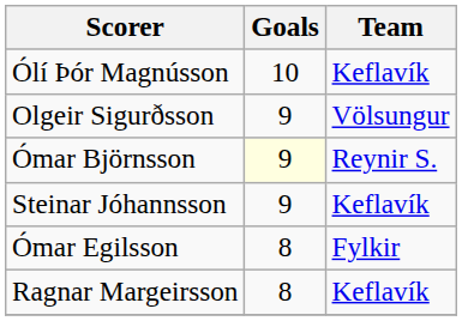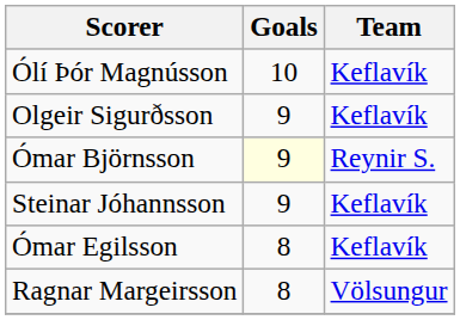Olgeir Sigurðsson | Team: Völsungur -> Keflavík
Ómar Egilsson | Team: Fylkir -> Keflavík
Ragnar Margeirsson | Team: Keflavík -> Völsungur
